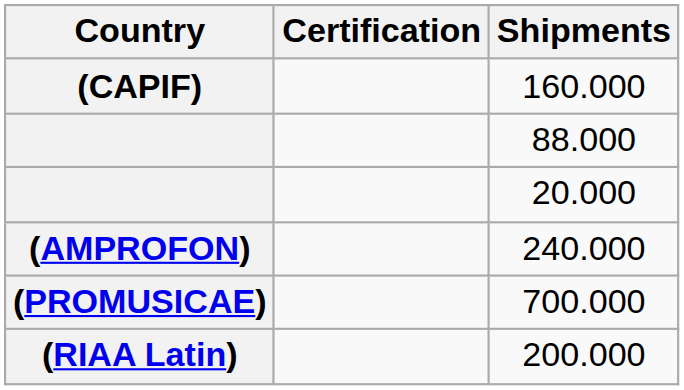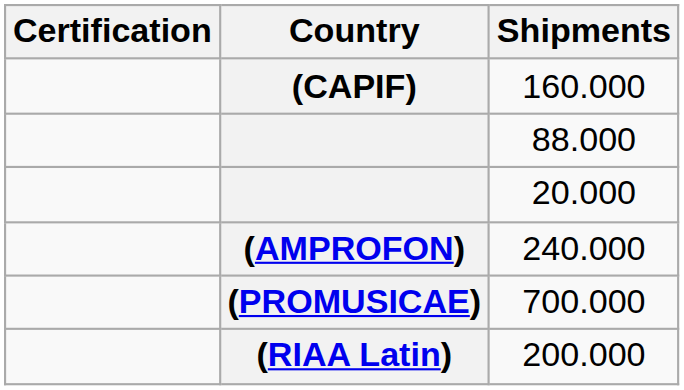columns swapped: Country <-> Certification
